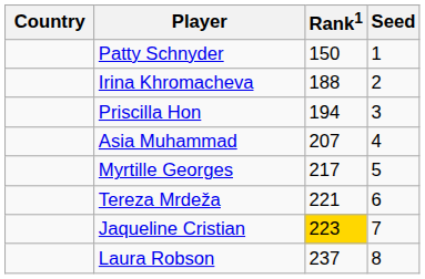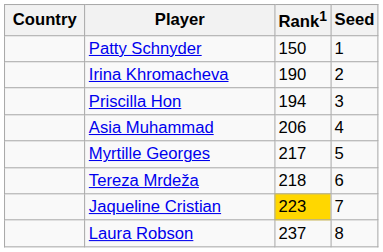Irina Khromacheva | Rank1: 188 -> 190
Asia Muhammad | Rank1: 207 -> 206
Tereza Mrdeža | Rank1: 221 -> 218
